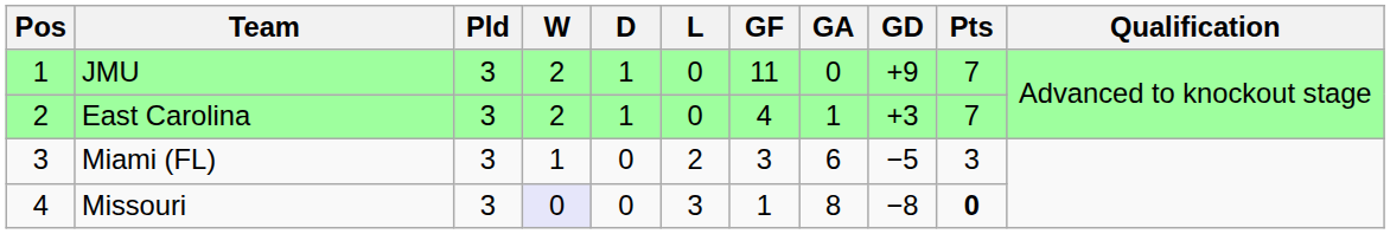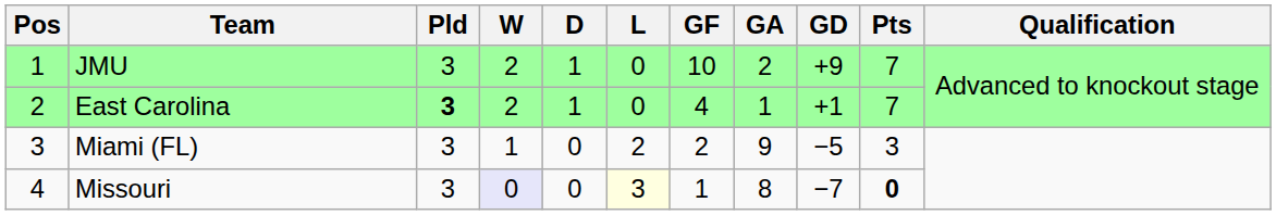JMU | GF: 11 -> 10
JMU | GA: 0 -> 2
East Carolina | Pld: normal -> bold
East Carolina | GD: +3 -> +1
Miami (FL) | GF: 3 -> 2
Miami (FL) | GA: 6 -> 9
Missouri | L: no background -> lightyellow background
Missouri | GD: −8 -> −7
